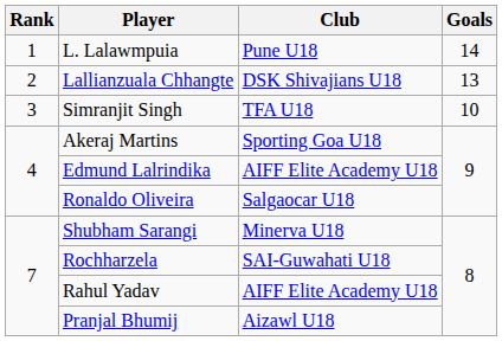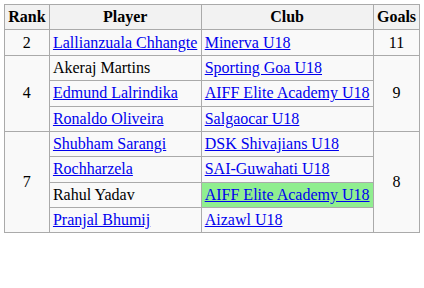- row: 1 | L. Lalawmpuia | Pune U18 | 14
Lallianzuala Chhangte | Club: DSK Shivajians U18 -> Minerva U18
Lallianzuala Chhangte | Goals: 13 -> 11
- row: 3 | Simranjit Singh | TFA U18 | 10
Shubham Sarangi | Club: Minerva U18 -> DSK Shivajians U18
Rahul Yadav | Club: no background -> lightgreen background
